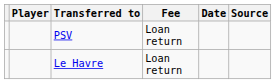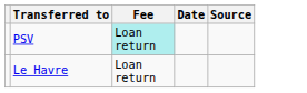- column: Player
PSV | Fee: no background -> paleturquoise background
